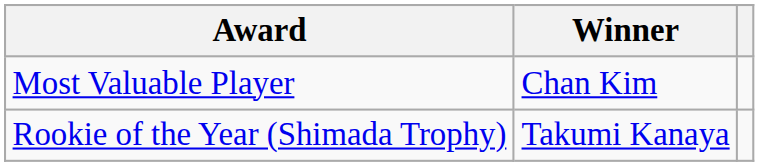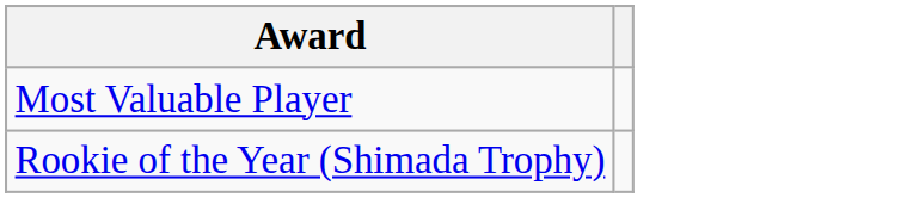- column: Winner | Chan Kim | Takumi Kanaya
